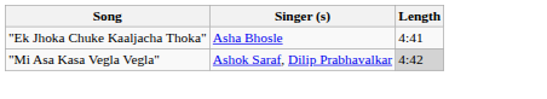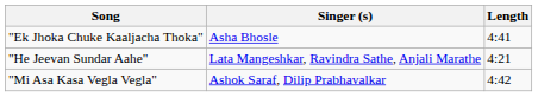+ row: "He Jeevan Sundar Aahe" | Lata Mangeshkar, Ravindra Sathe, Anjali Marathe | 4:21
"Mi Asa Kasa Vegla Vegla" | Length: lightgrey background -> no background
